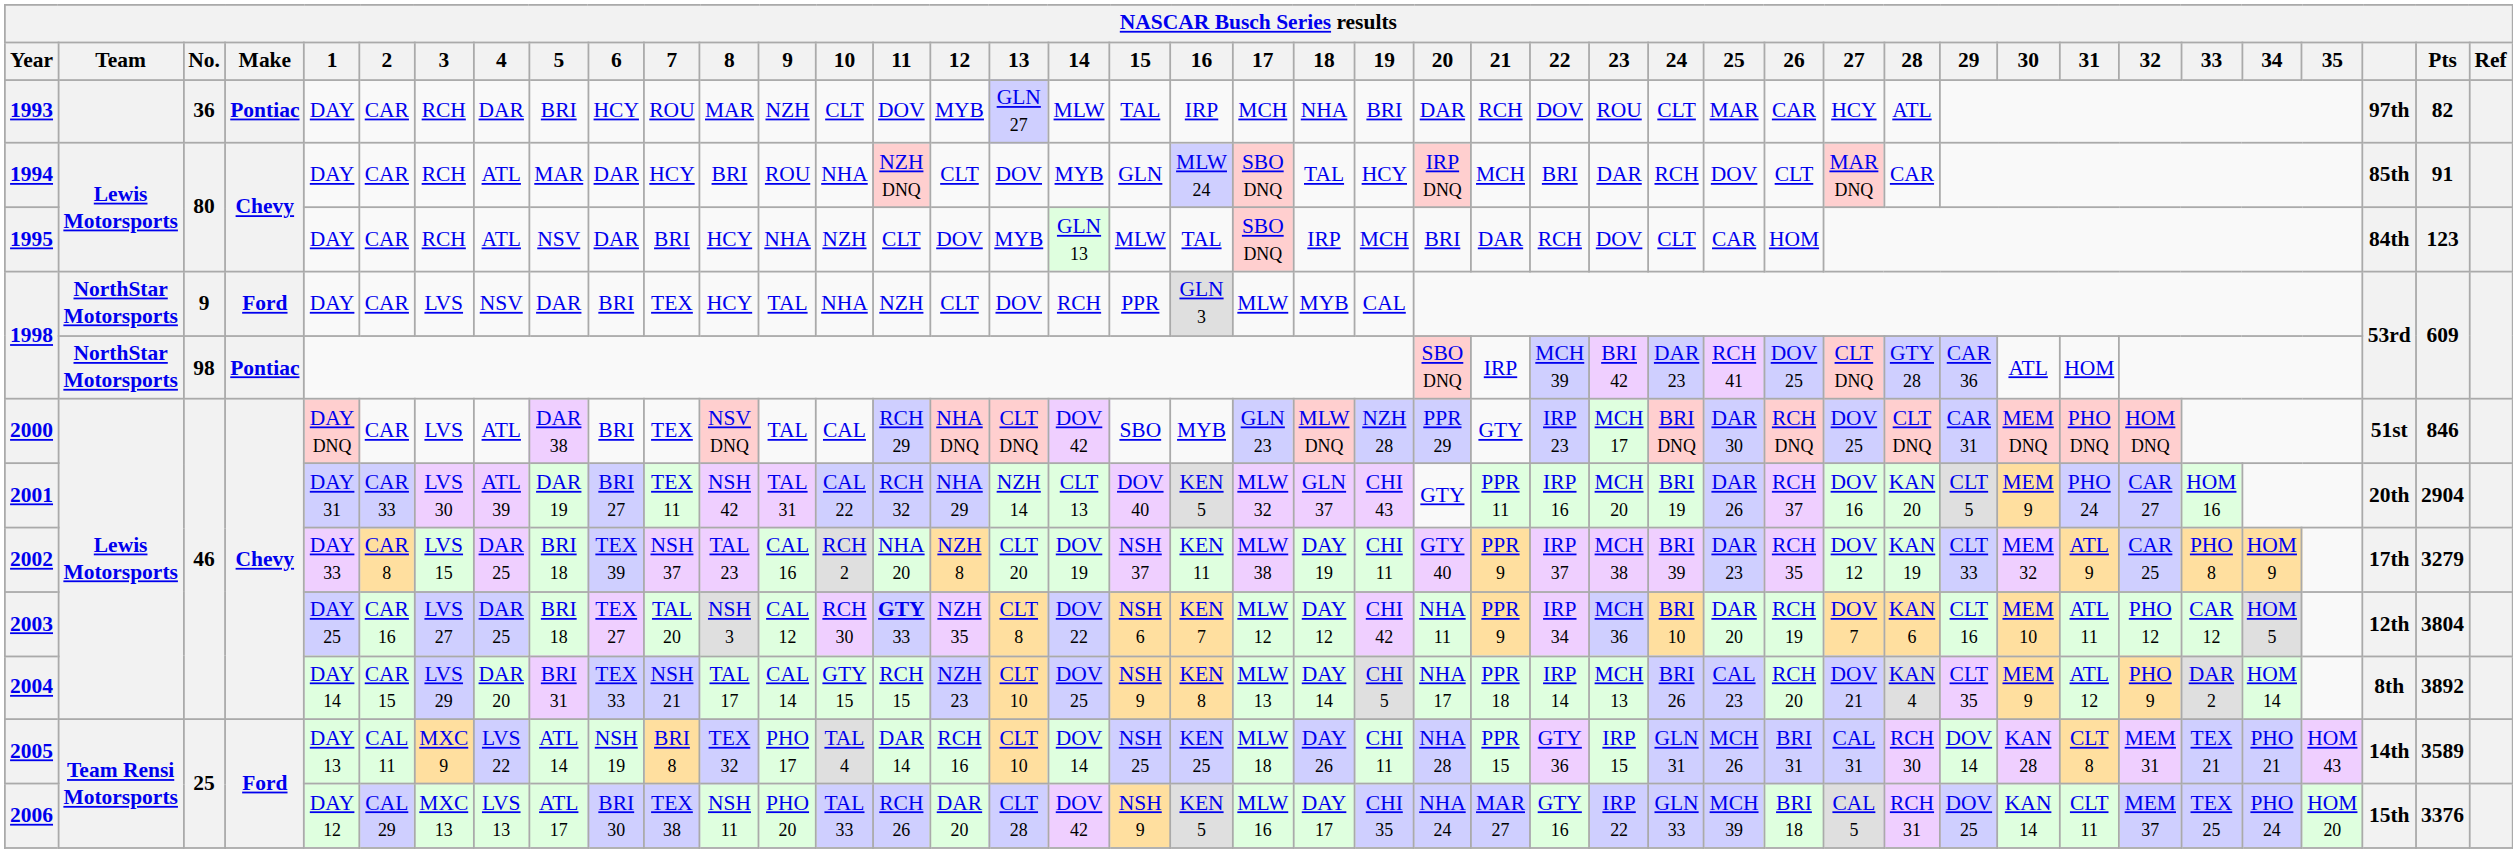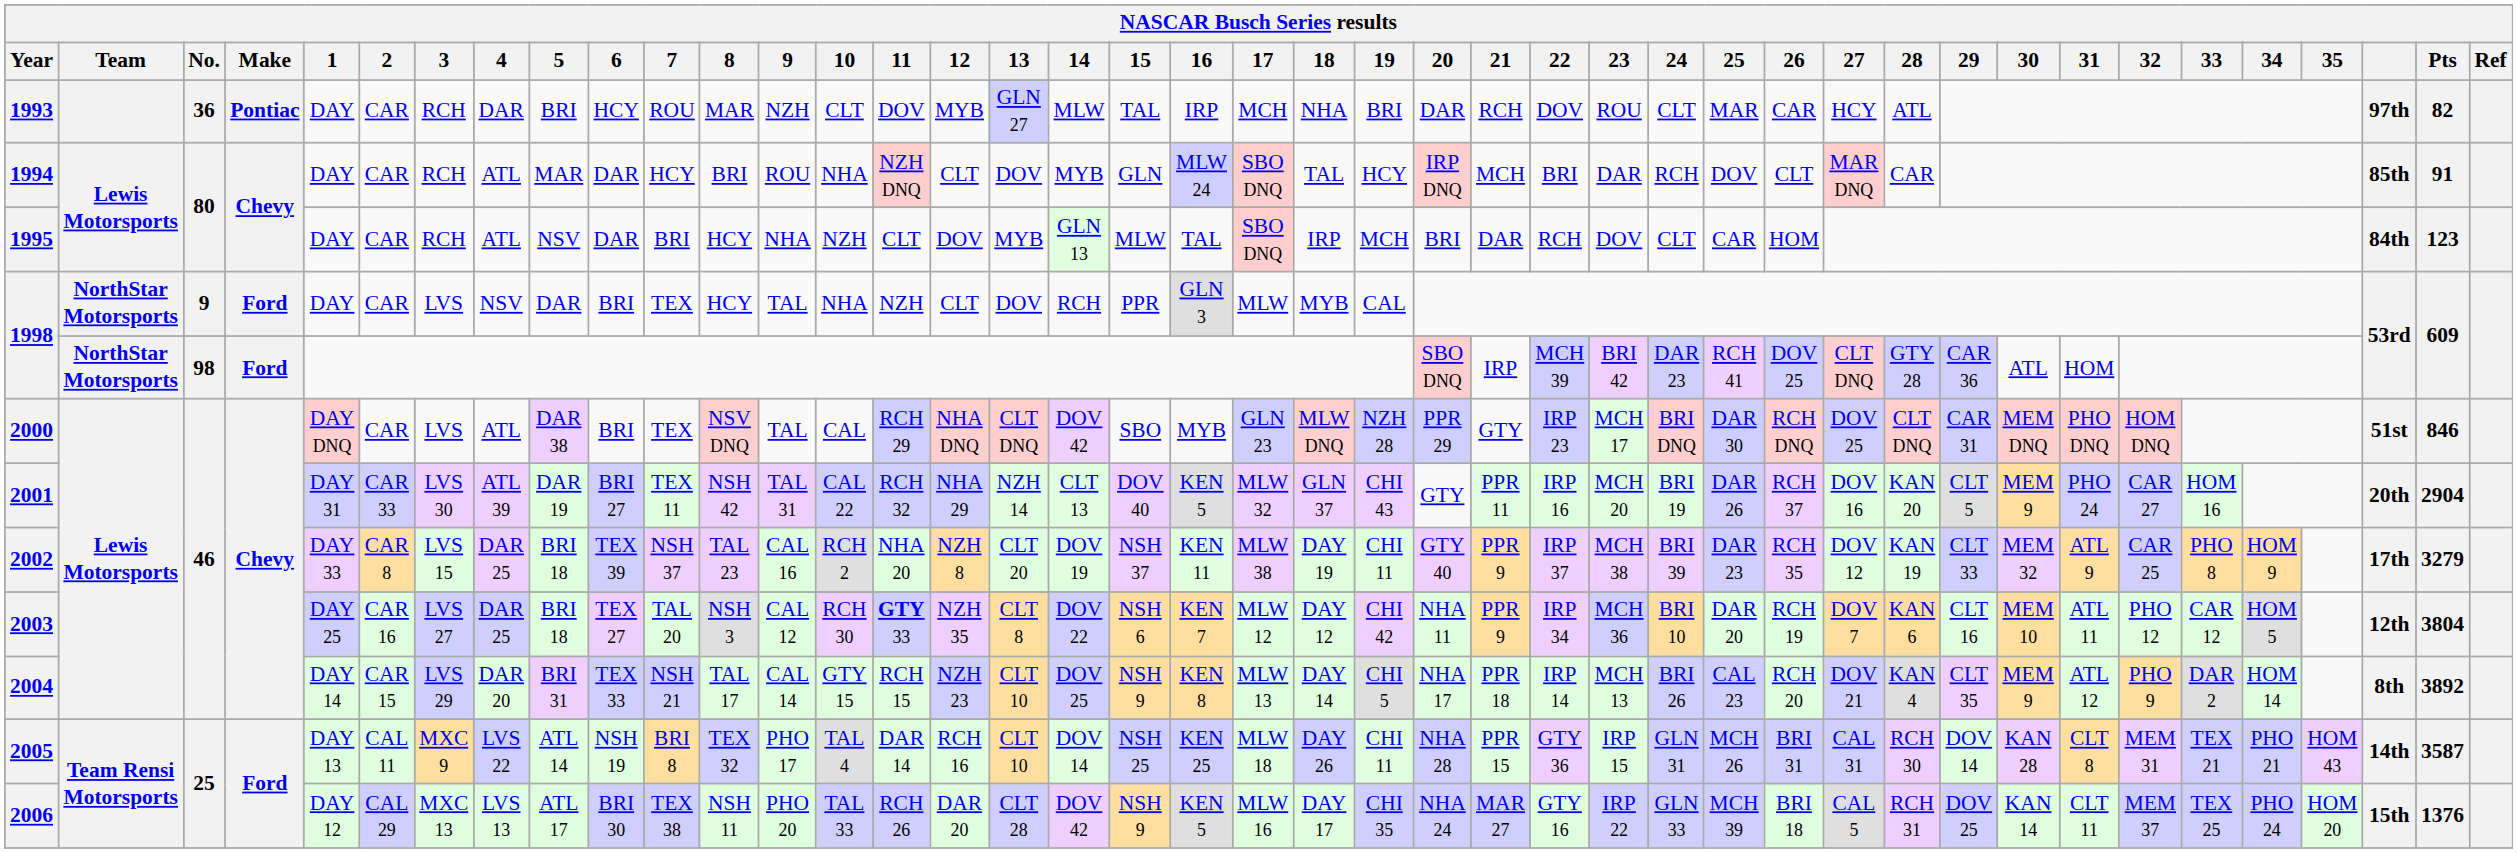1998 / 98 | Make: Pontiac -> Ford
2005 | Pts: 3589 -> 3587
2006 | Pts: 3376 -> 1376
